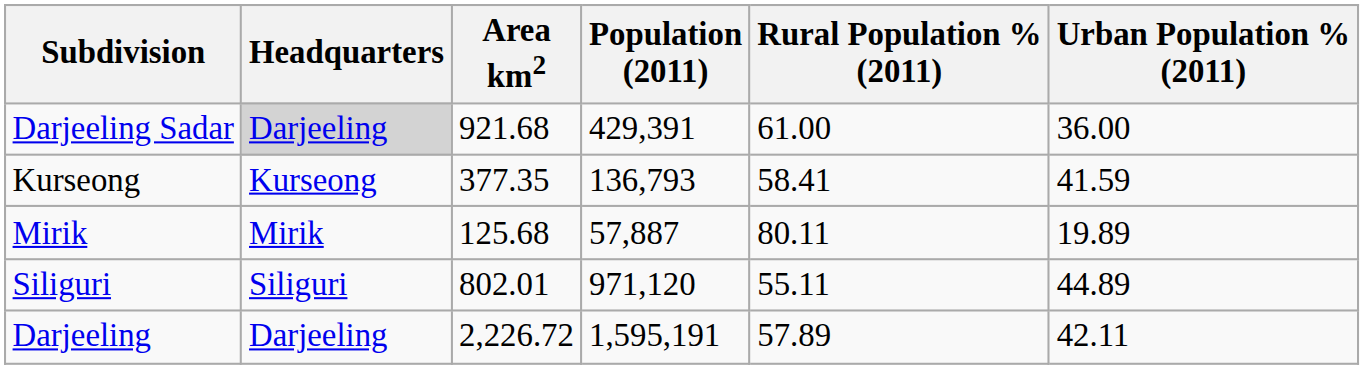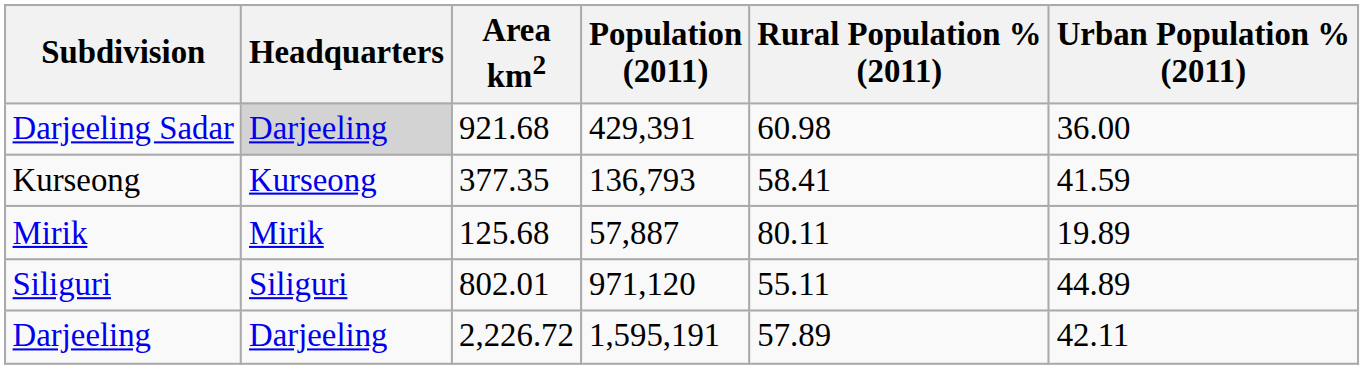Darjeeling Sadar | Rural Population % (2011): 61.00 -> 60.98
